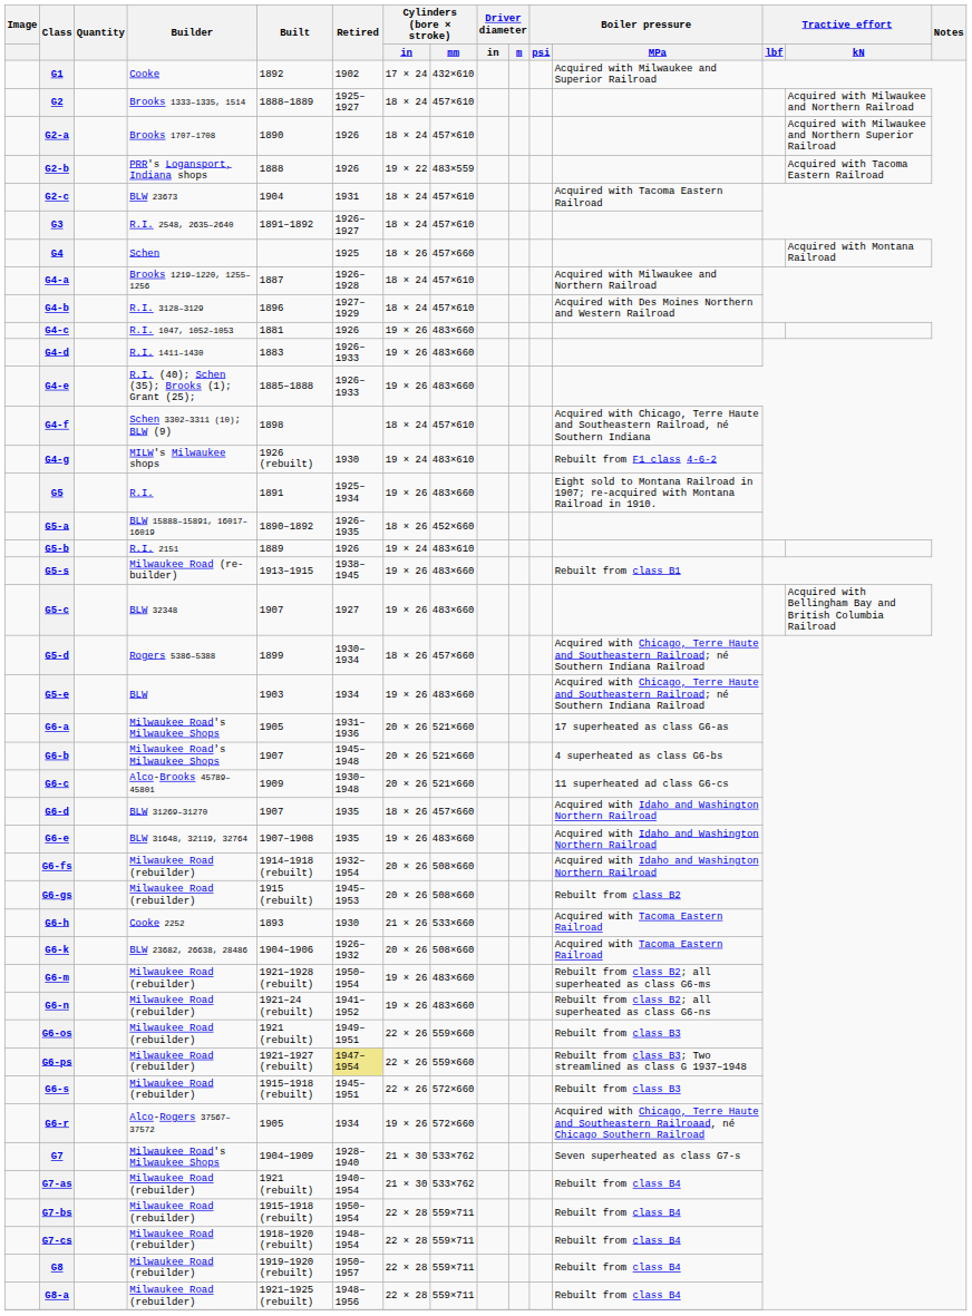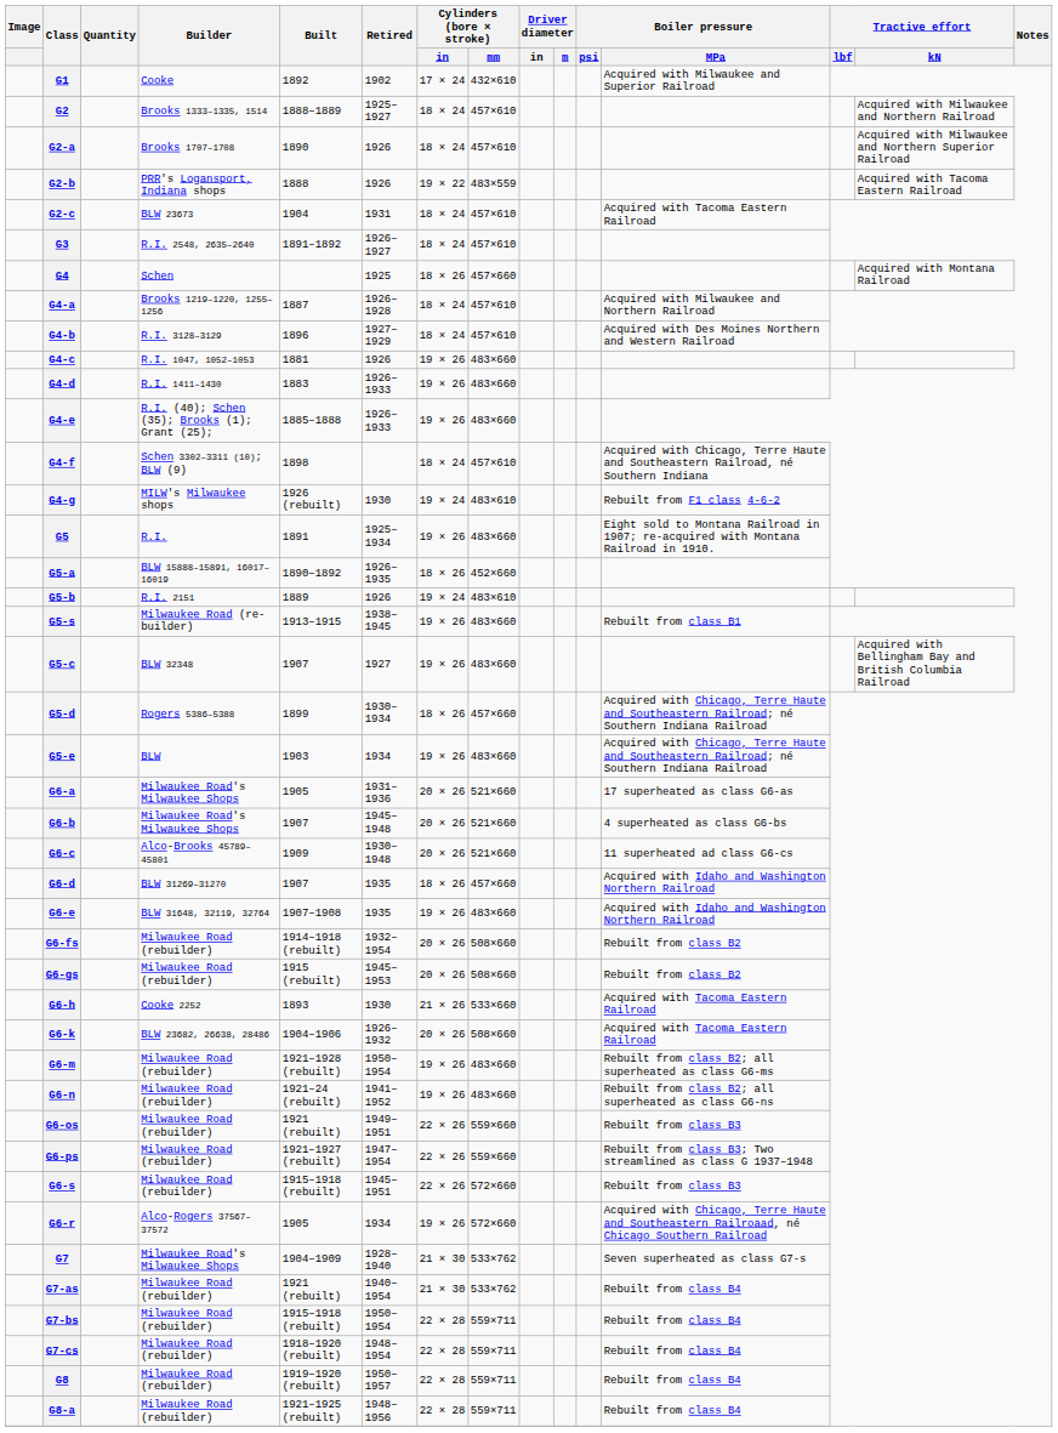G6-fs | Boiler pressure / MPa: Acquired with Idaho and Washington Northern Railroad -> Rebuilt from class B2
G6-ps | Retired: khaki background -> no background
